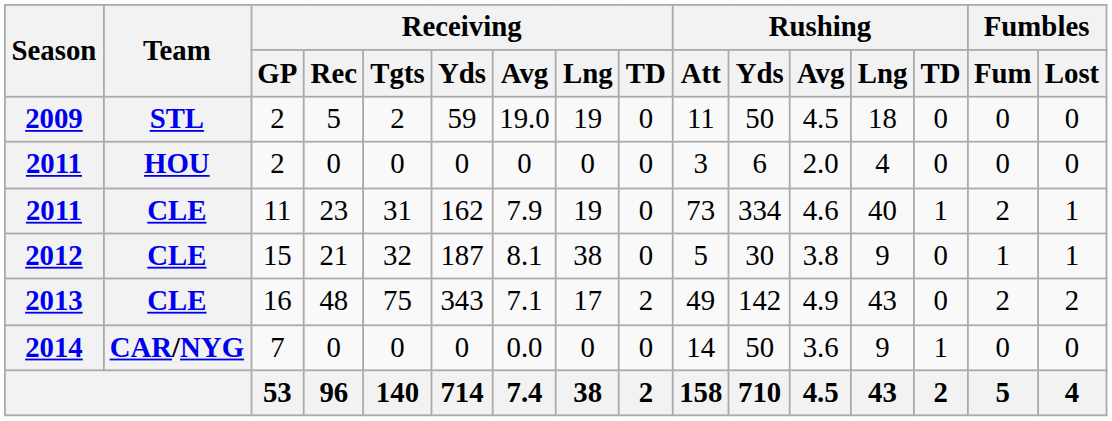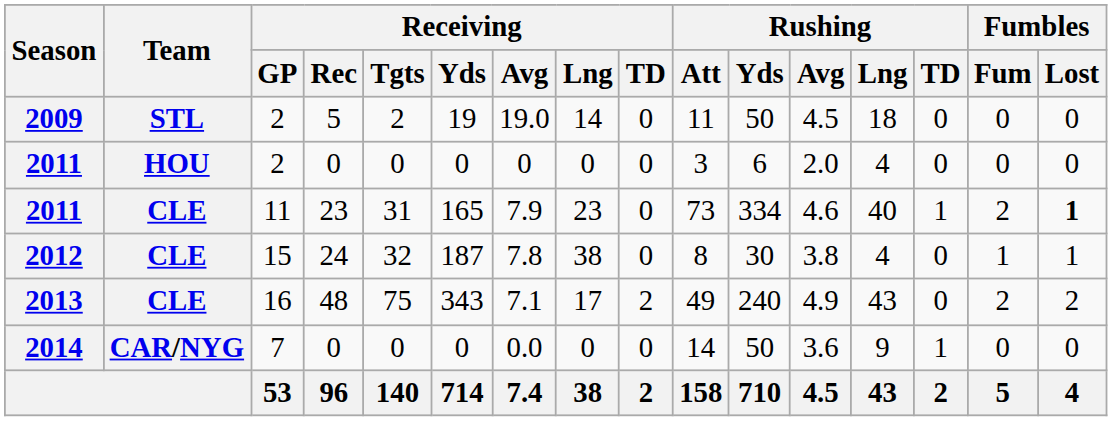2009 | Receiving / Yds: 59 -> 19
2009 | Receiving / Lng: 19 -> 14
2011 / 11 | Receiving / Yds: 162 -> 165
2011 / 11 | Receiving / Lng: 19 -> 23
2011 / 11 | Fumbles / Lost: normal -> bold
2012 | Receiving / Rec: 21 -> 24
2012 | Receiving / Avg: 8.1 -> 7.8
2012 | Rushing / Att: 5 -> 8
2012 | Rushing / Lng: 9 -> 4
2013 | Rushing / Yds: 142 -> 240
